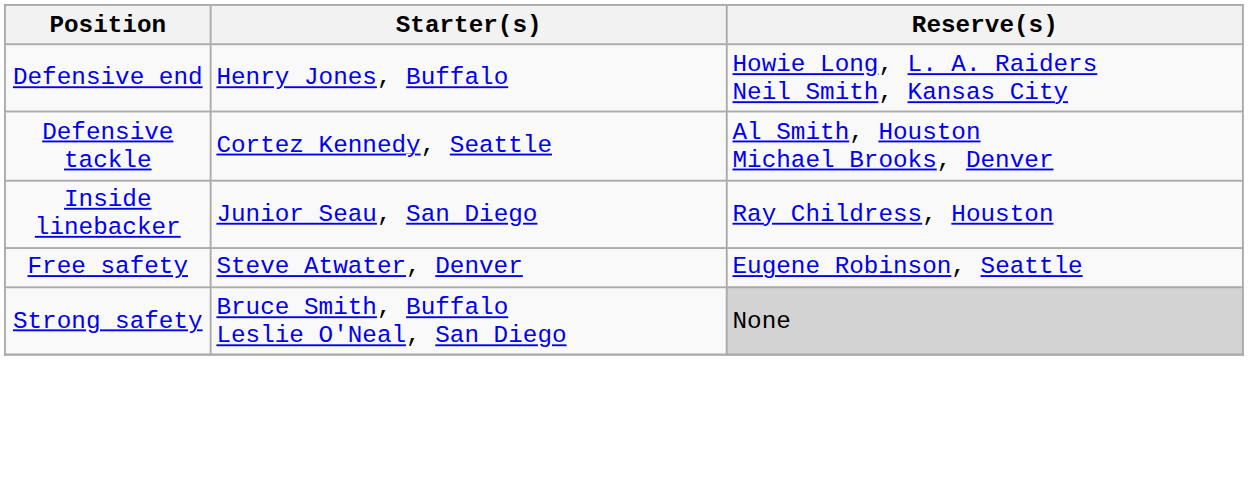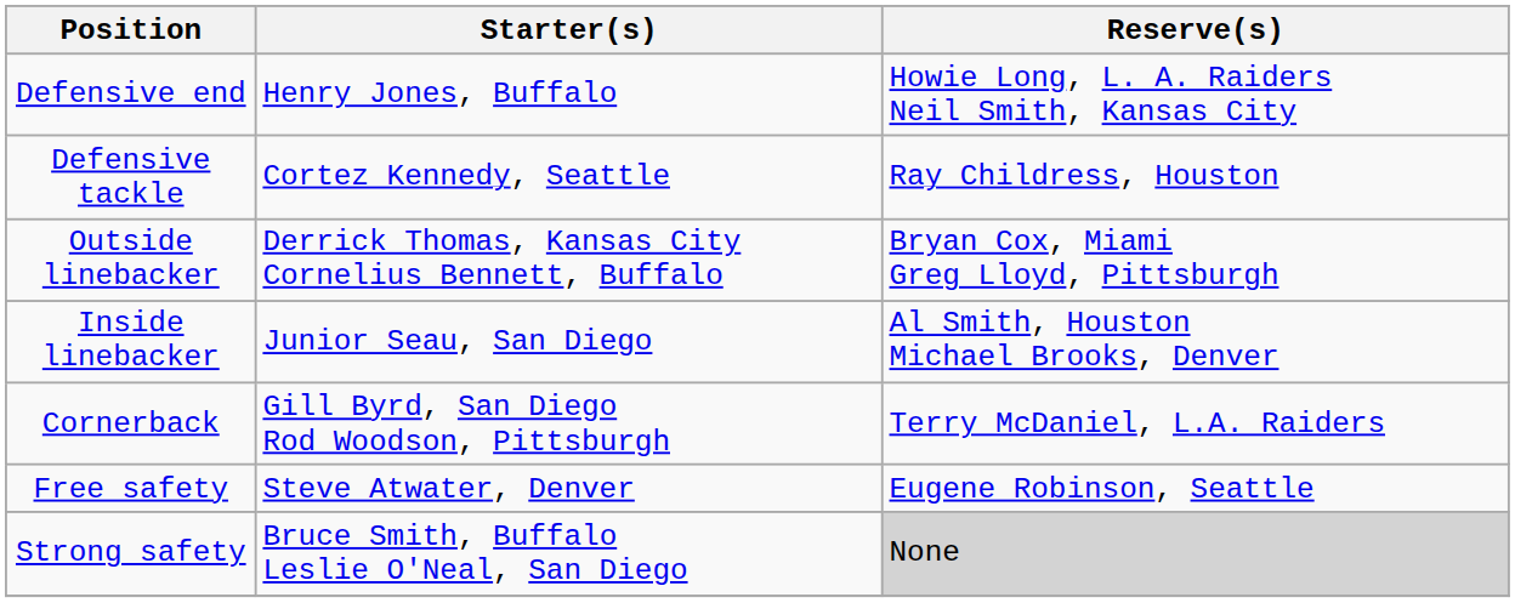Defensive tackle | Reserve(s): Al Smith, Houston Michael Brooks, Denver -> Ray Childress, Houston
+ row: Outside linebacker | Derrick Thomas, Kansas City Cornelius Bennett, Buffalo | Bryan Cox, Miami Greg Lloyd, Pittsburgh
Inside linebacker | Reserve(s): Ray Childress, Houston -> Al Smith, Houston Michael Brooks, Denver
+ row: Cornerback | Gill Byrd, San Diego Rod Woodson, Pittsburgh | Terry McDaniel, L.A. Raiders
